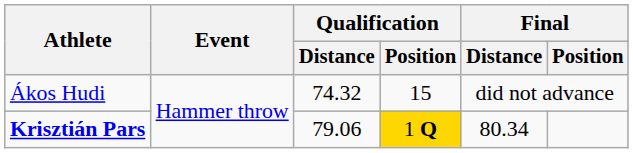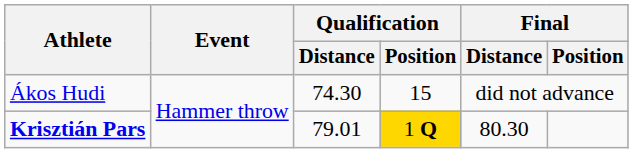Ákos Hudi | Qualification / Distance: 74.32 -> 74.30
Krisztián Pars | Qualification / Distance: 79.06 -> 79.01
Krisztián Pars | Final / Distance: 80.34 -> 80.30
